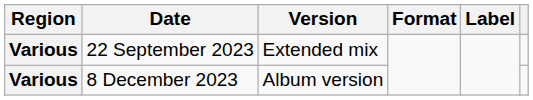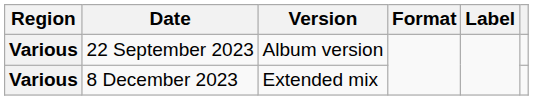22 September 2023 | Version: Extended mix -> Album version
8 December 2023 | Version: Album version -> Extended mix
